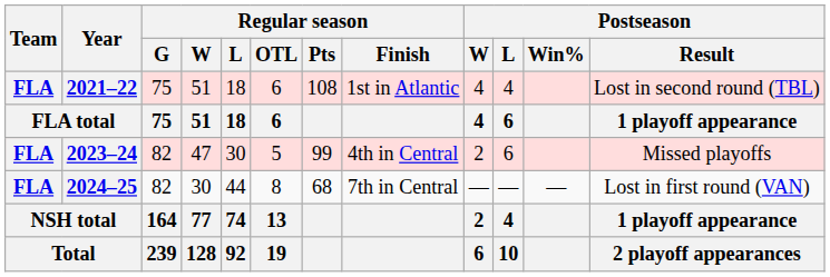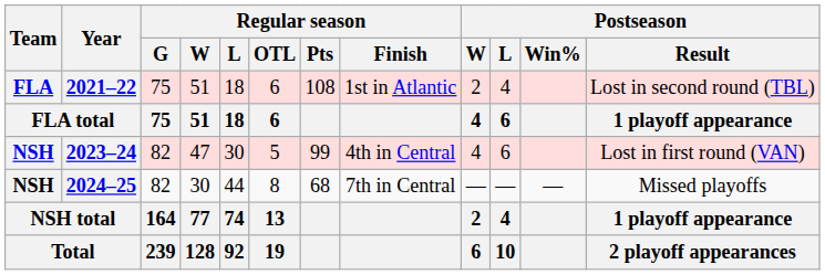2021–22 | Postseason / W: 4 -> 2
2023–24 | Team: FLA -> NSH
2023–24 | Postseason / W: 2 -> 4
2023–24 | Postseason / Result: Missed playoffs -> Lost in first round (VAN)
2024–25 | Team: FLA -> NSH
2024–25 | Postseason / Result: Lost in first round (VAN) -> Missed playoffs
